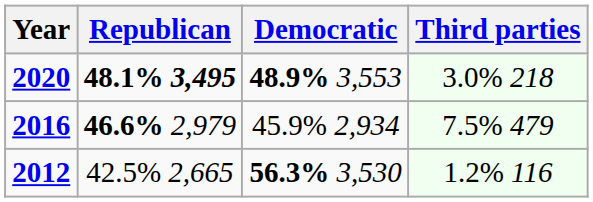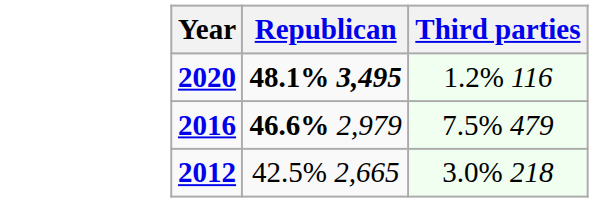- column: Democratic | 48.9% 3,553 | 45.9% 2,934 | 56.3% 3,530
2020 | Third parties: 3.0% 218 -> 1.2% 116
2012 | Third parties: 1.2% 116 -> 3.0% 218
